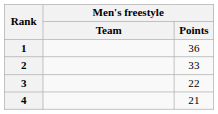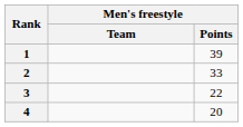1 | Men's freestyle / Points: 36 -> 39
4 | Men's freestyle / Points: 21 -> 20
